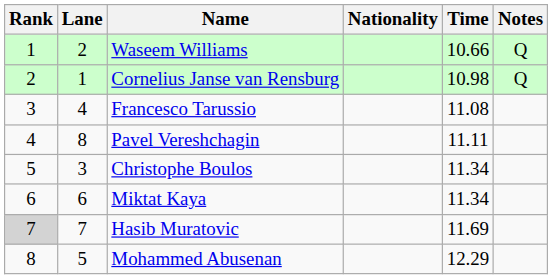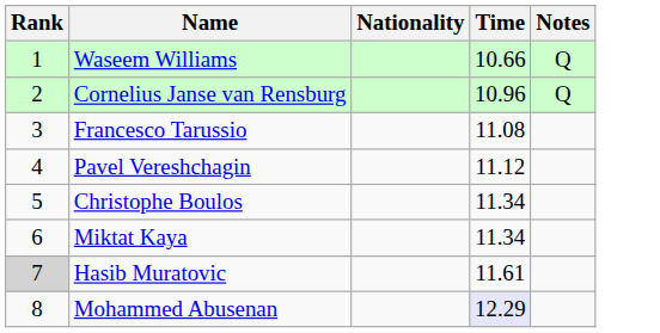- column: Lane | 2 | 1 | 4 | 8 | 3 | 6 | 7 | 5
Cornelius Janse van Rensburg | Time: 10.98 -> 10.96
Pavel Vereshchagin | Time: 11.11 -> 11.12
Hasib Muratovic | Time: 11.69 -> 11.61
Mohammed Abusenan | Time: no background -> lavender background
